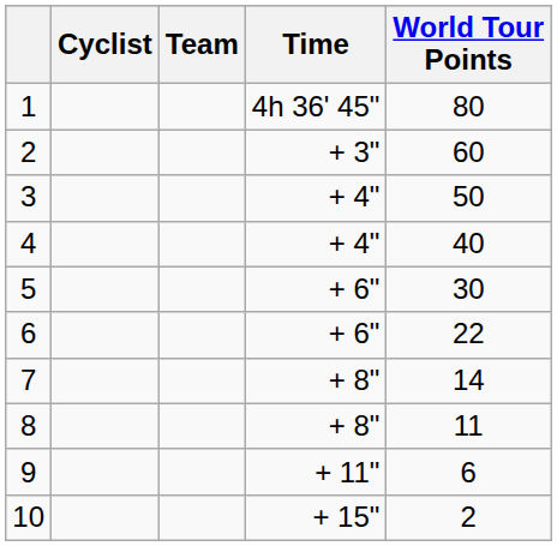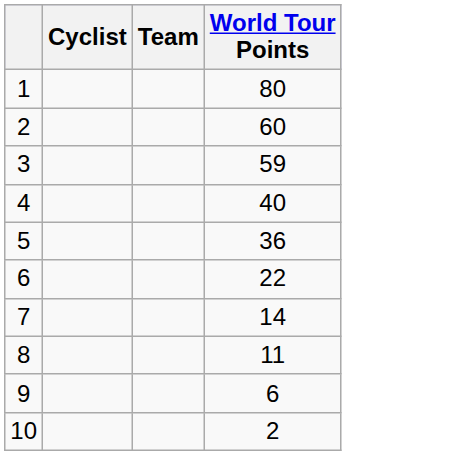- column: Time | 4h 36' 45" | + 3" | + 4" | + 4" | + 6" | + 6" | + 8" | + 8" | + 11" | + 15"
3 | World Tour Points: 50 -> 59
5 | World Tour Points: 30 -> 36
